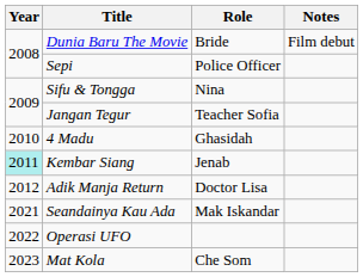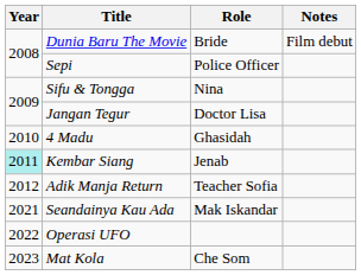Jangan Tegur | Role: Teacher Sofia -> Doctor Lisa
Adik Manja Return | Role: Doctor Lisa -> Teacher Sofia
